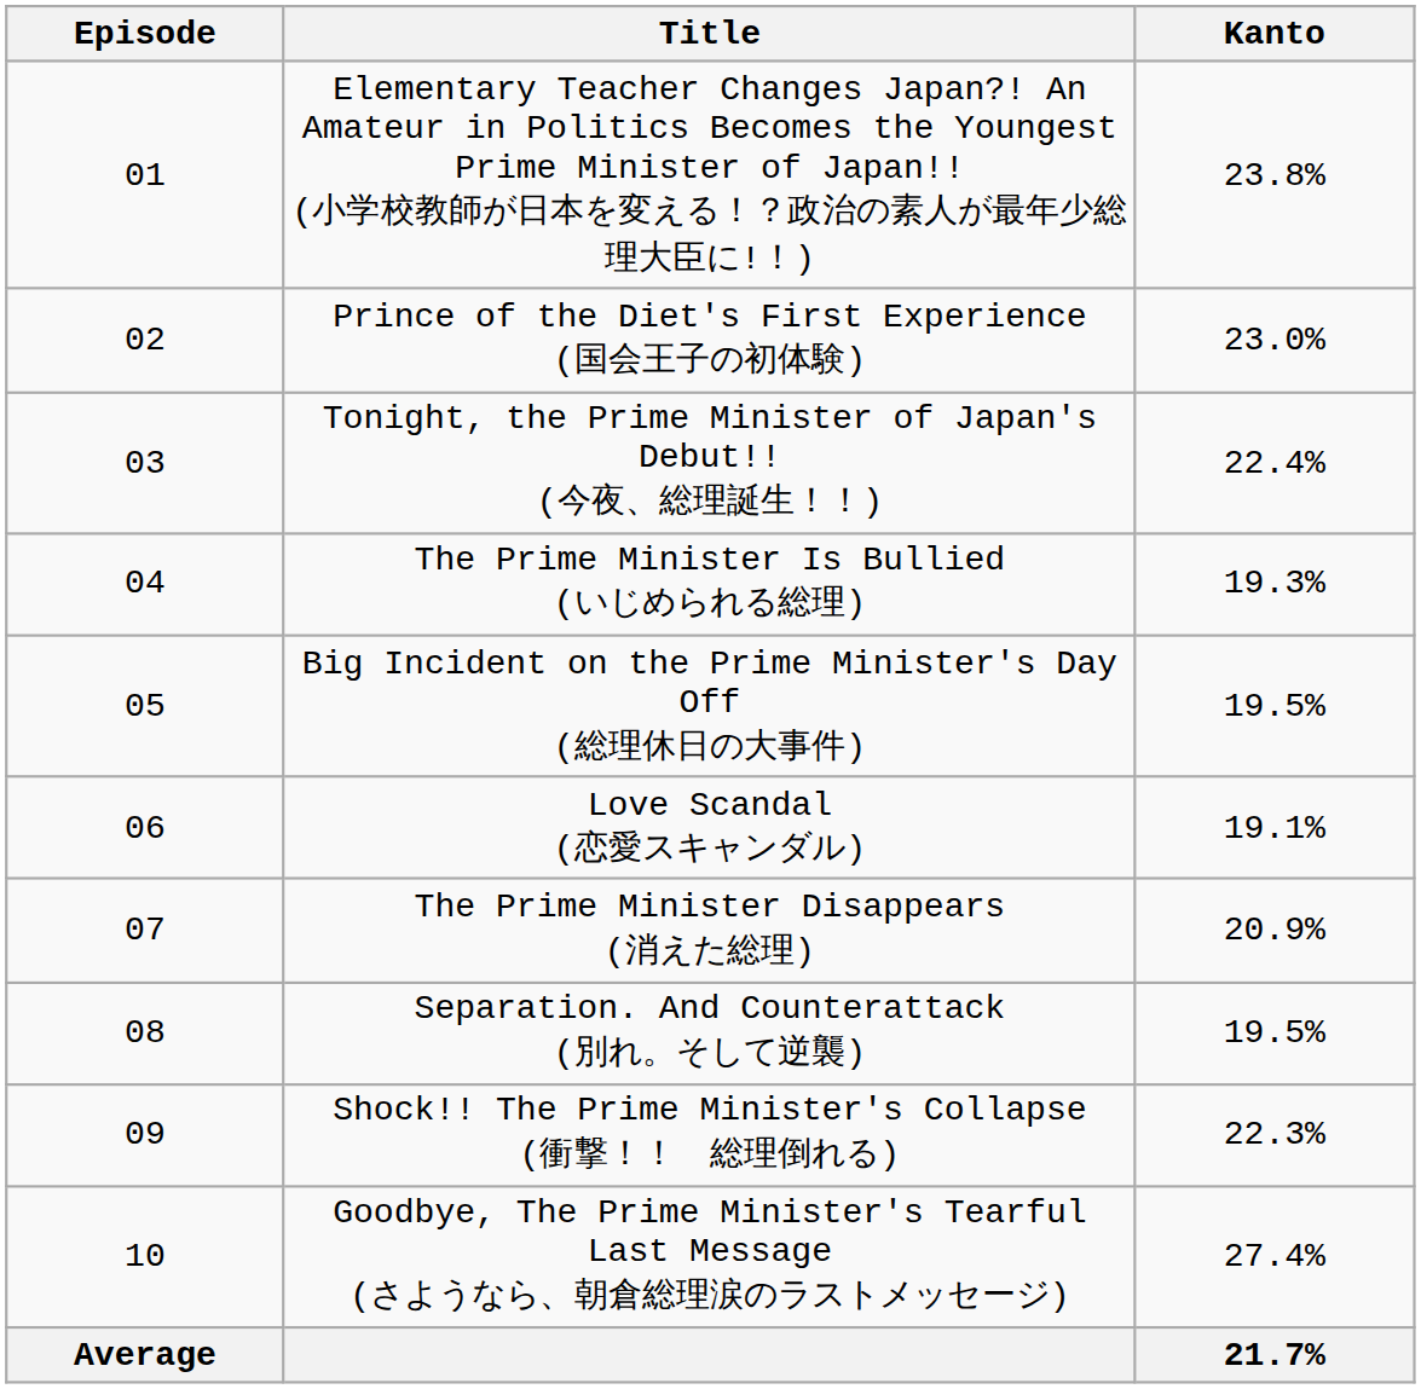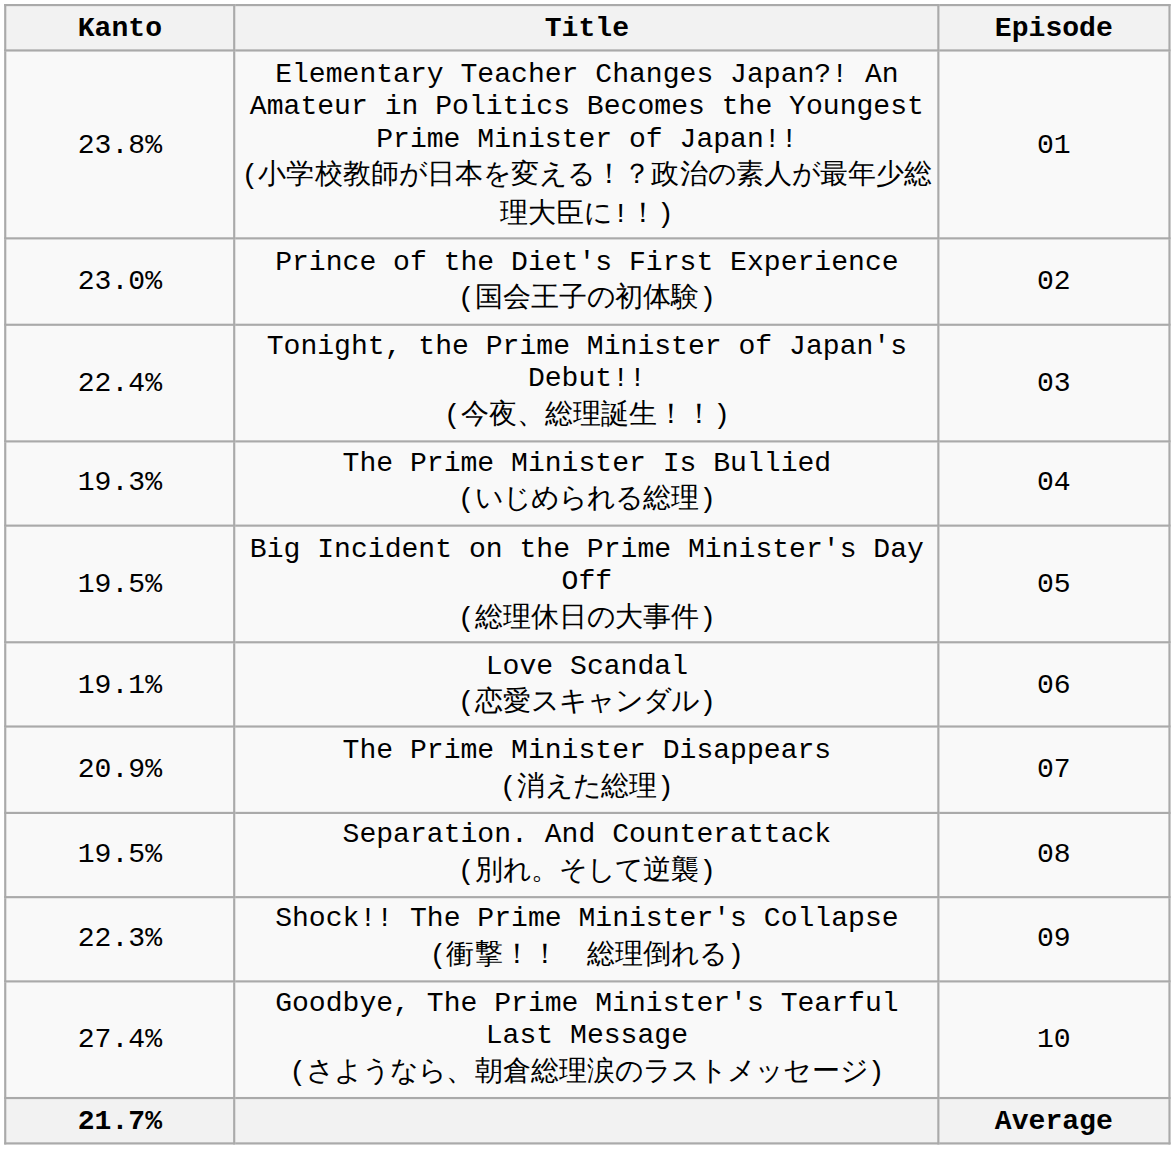columns swapped: Episode <-> Kanto
